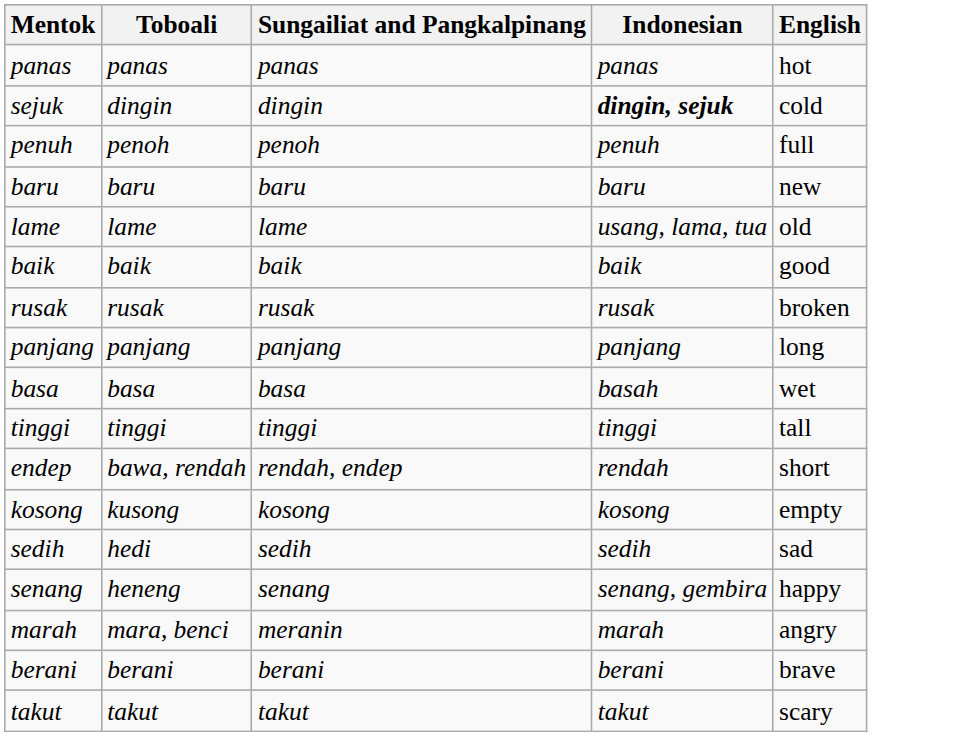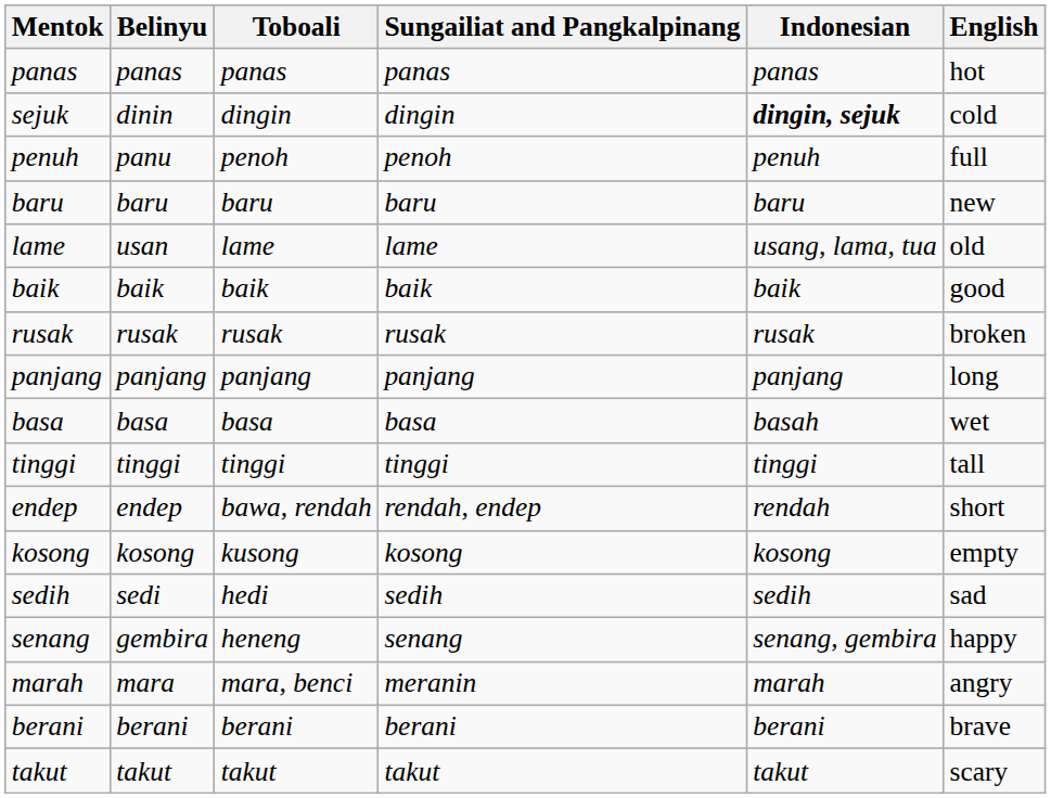+ column: Belinyu | panas | dinin | panu | baru | usan | baik | rusak | panjang | basa | tinggi | endep | kosong | sedi | gembira | mara | berani | takut
